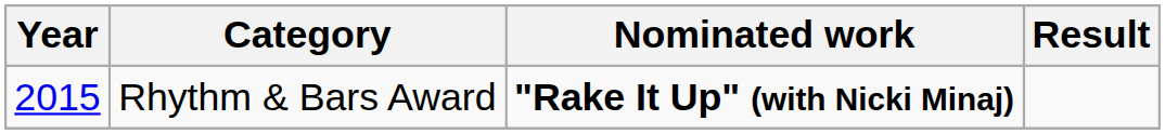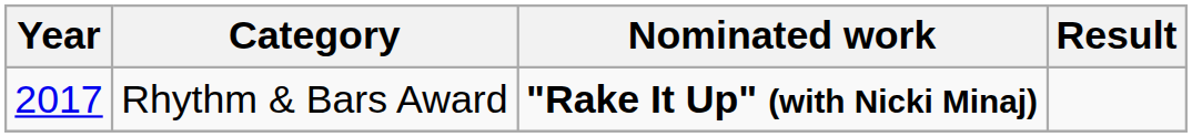Rhythm & Bars Award | Year: 2015 -> 2017
